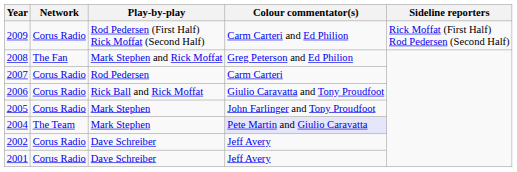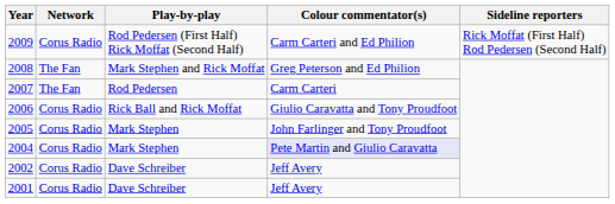2007 | Network: Corus Radio -> The Fan
2004 | Network: The Team -> Corus Radio
